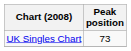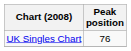UK Singles Chart | Peak position: 73 -> 76
